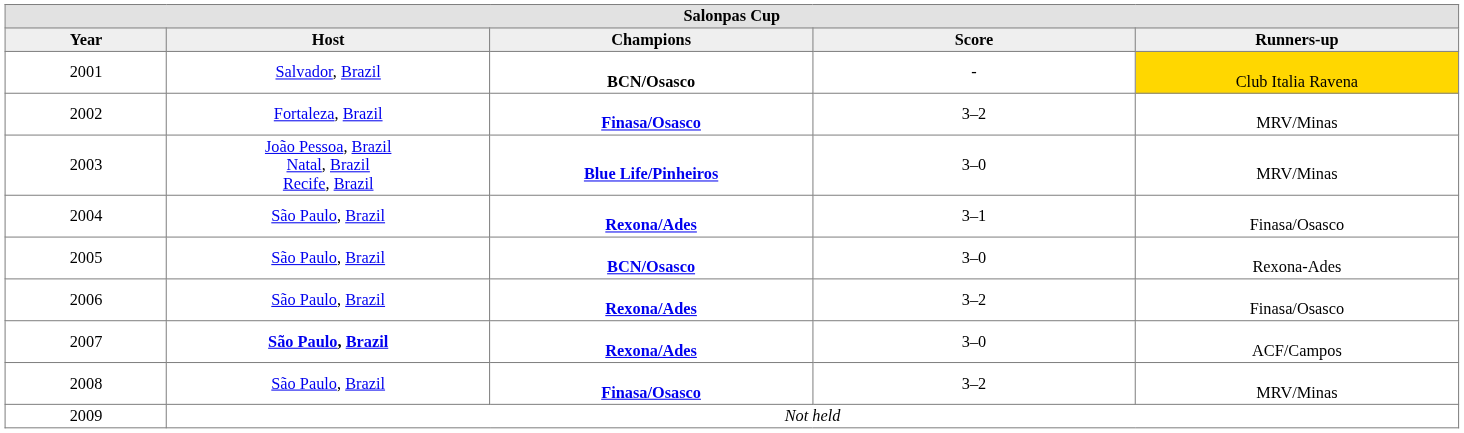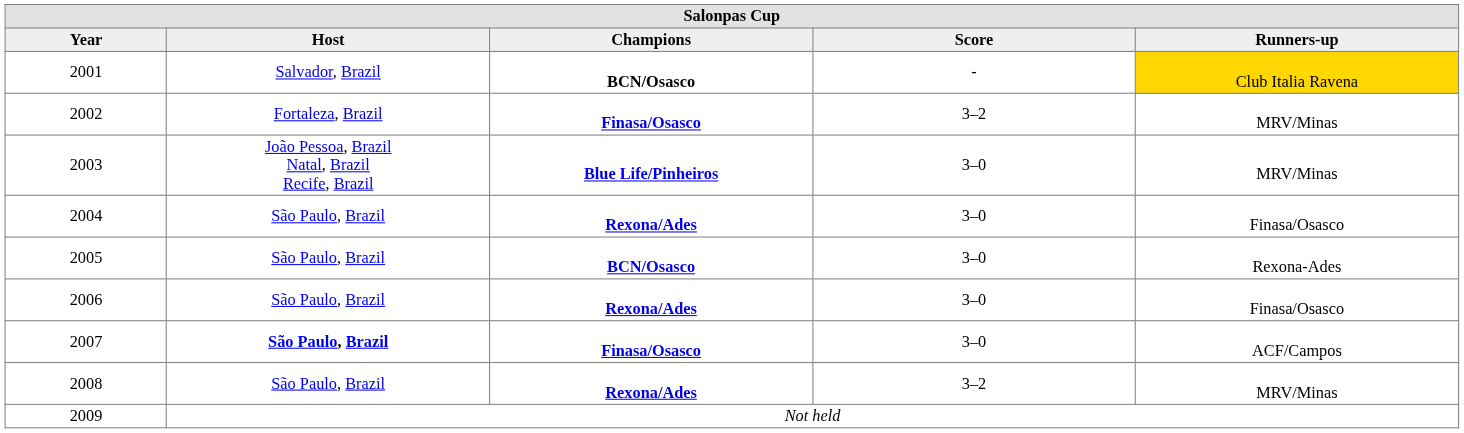2004 | Score: 3–1 -> 3–0
2006 | Score: 3–2 -> 3–0
2007 | Champions: Rexona/Ades -> Finasa/Osasco
2008 | Champions: Finasa/Osasco -> Rexona/Ades
